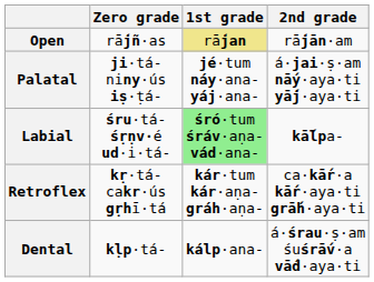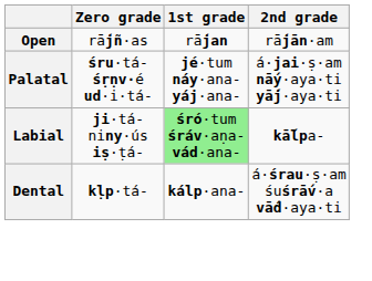Open | 1st grade: khaki background -> no background
Palatal | Zero grade: ji·tá- niny·ús iṣ·ṭá- -> śru·tá- śṛṇv·é ud·i·tá-
Labial | Zero grade: śru·tá- śṛṇv·é ud·i·tá- -> ji·tá- niny·ús iṣ·ṭá-
- row: Retroflex | kṛ·tá- cakr·ús gṛhī·tá | kár·tum kár·aṇa- gráh·aṇa- | ca·kā́r·a kā́r·aya·ti grā́h·aya·ti
